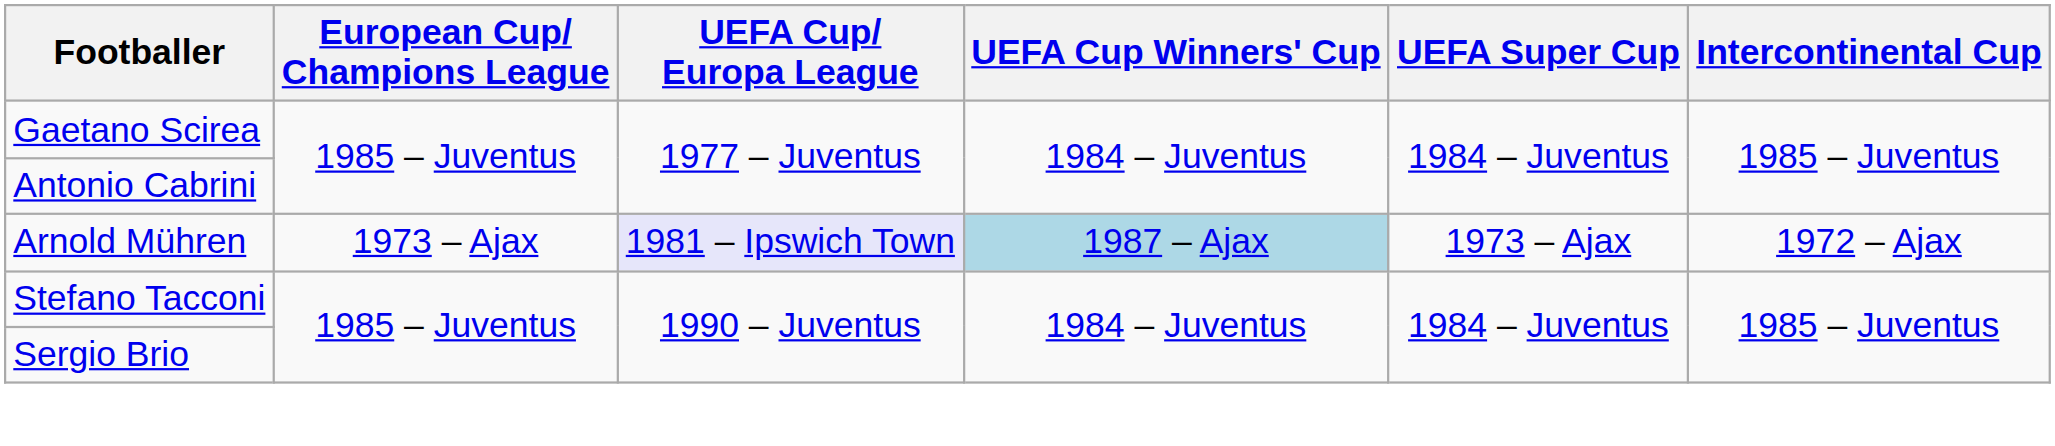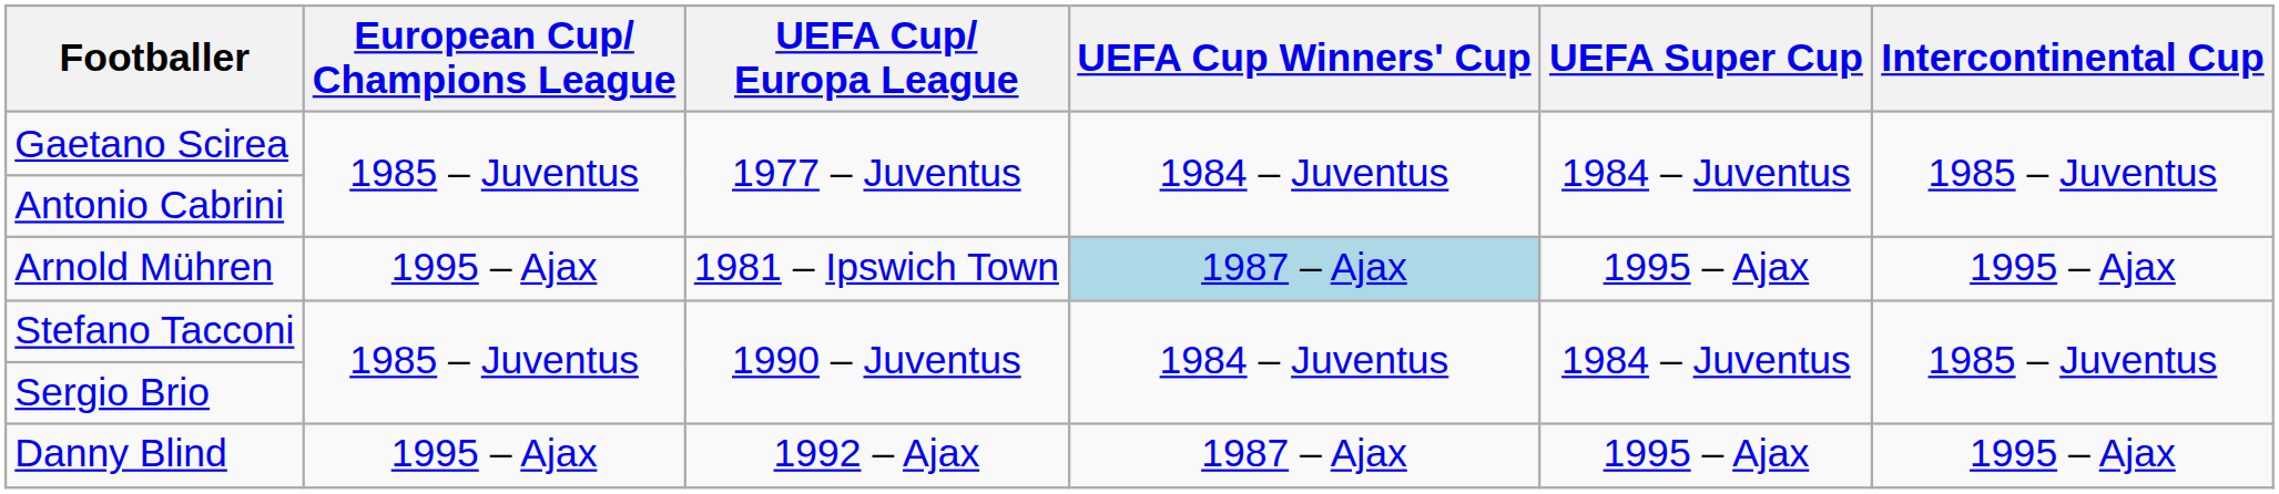Arnold Mühren | European Cup/ Champions League: 1973 – Ajax -> 1995 – Ajax
Arnold Mühren | UEFA Cup/ Europa League: lavender background -> no background
Arnold Mühren | UEFA Super Cup: 1973 – Ajax -> 1995 – Ajax
Arnold Mühren | Intercontinental Cup: 1972 – Ajax -> 1995 – Ajax
+ row: Danny Blind | 1995 – Ajax | 1992 – Ajax | 1987 – Ajax | 1995 – Ajax | 1995 – Ajax
